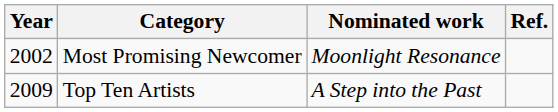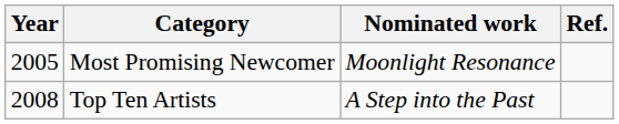Most Promising Newcomer | Year: 2002 -> 2005
Top Ten Artists | Year: 2009 -> 2008
